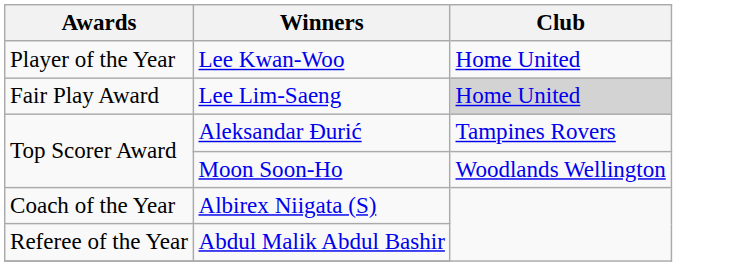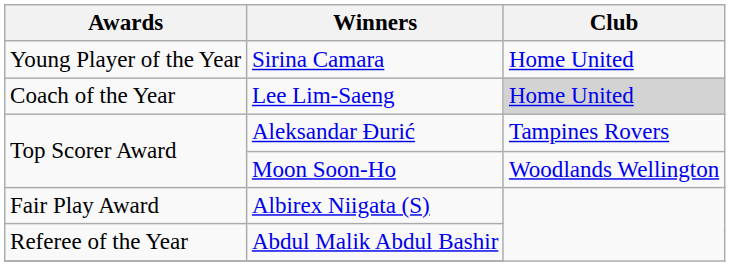- row: Player of the Year | Lee Kwan-Woo | Home United
+ row: Young Player of the Year | Sirina Camara | Home United
Lee Lim-Saeng | Awards: Fair Play Award -> Coach of the Year
Albirex Niigata (S) | Awards: Coach of the Year -> Fair Play Award
